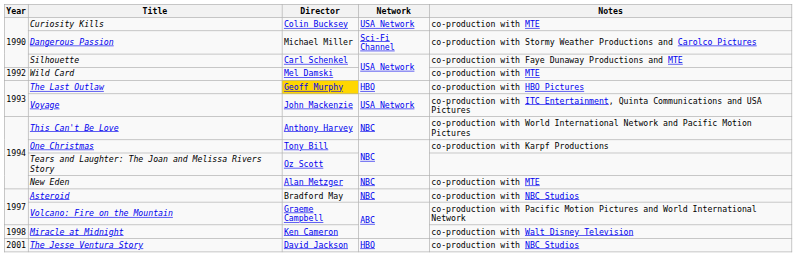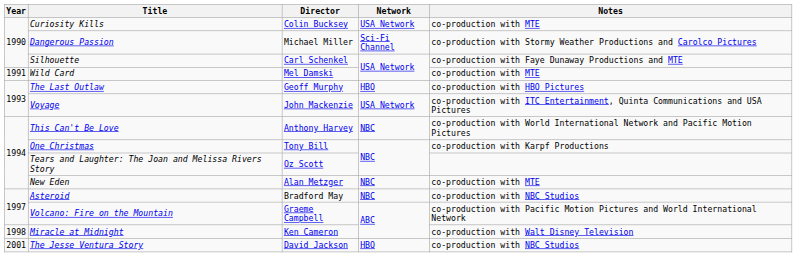Wild Card | Year: 1992 -> 1991
The Last Outlaw | Director: gold background -> no background
